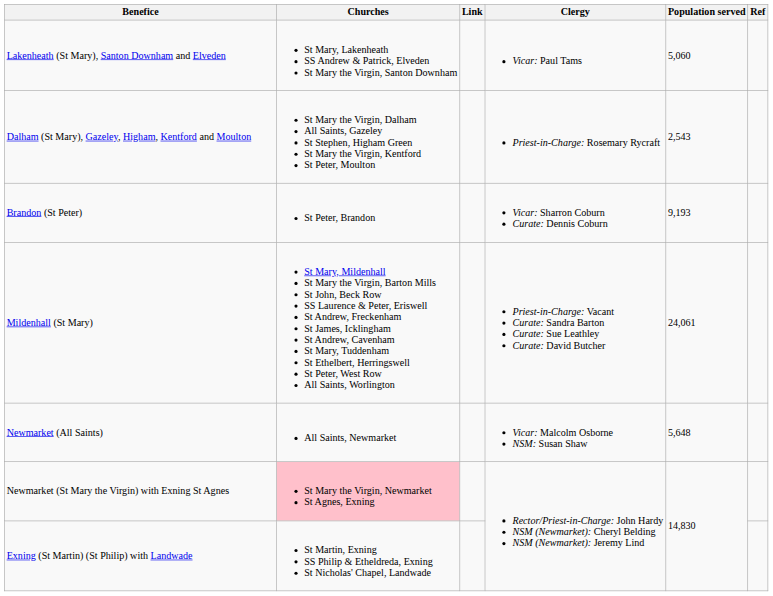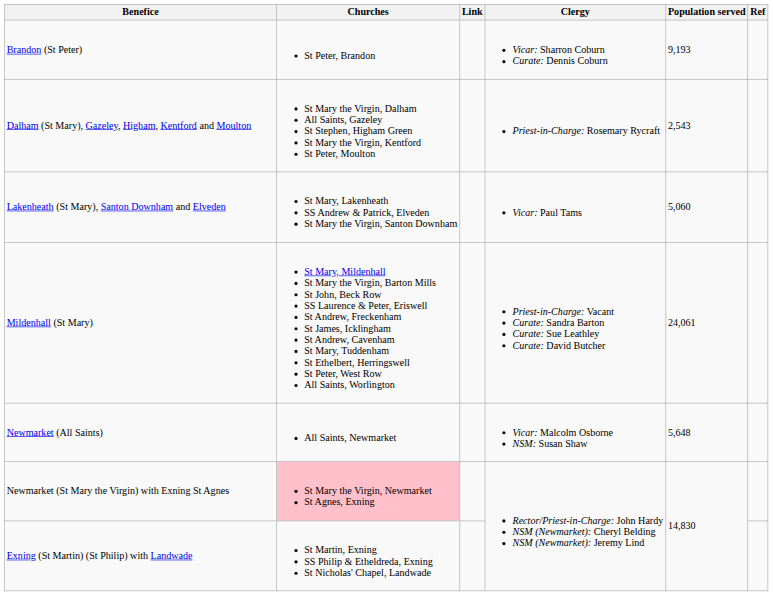rows swapped: Brandon (St Peter) <-> Lakenheath (St Mary), Santon Downham and Elveden
